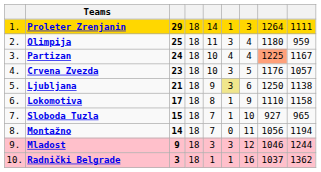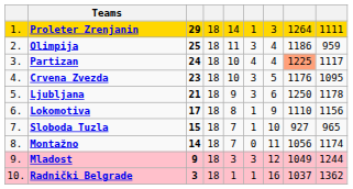Olimpija | column 8: 1180 -> 1186
Partizan | column 9: 1167 -> 1117
Crvena Zvezda | column 9: 1057 -> 1095
Ljubljana | column 6: khaki background -> no background
Ljubljana | column 9: 1138 -> 1178
Lokomotiva | column 9: 1158 -> 1156
Montažno | column 9: 1194 -> 1174
Mladost | column 8: 1046 -> 1049
